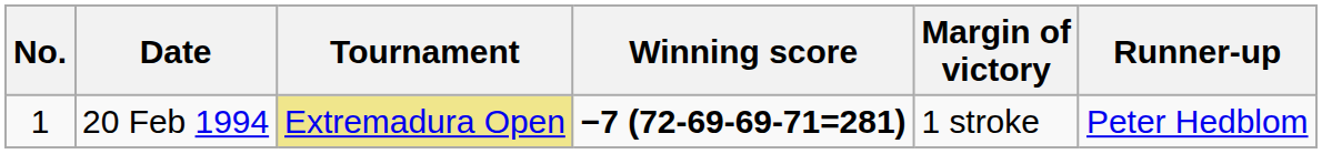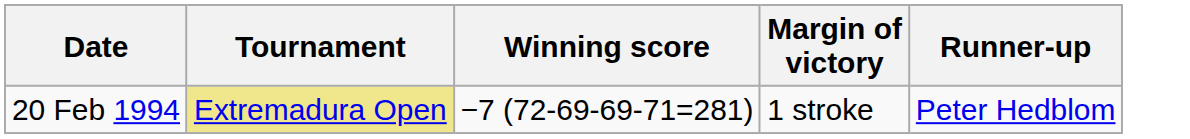- column: No. | 1
20 Feb 1994 | Winning score: bold -> normal
